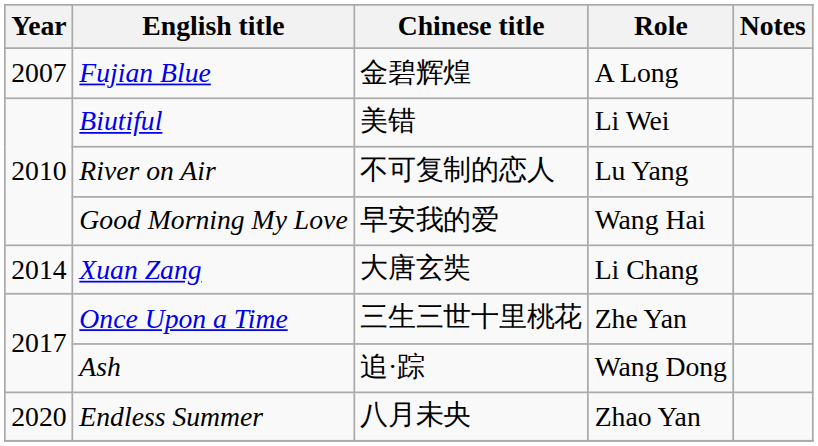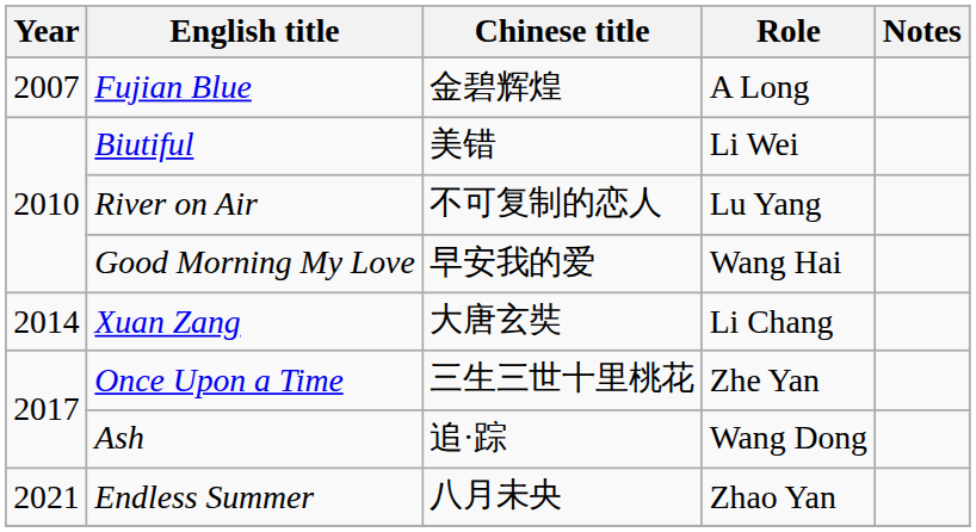Endless Summer | Year: 2020 -> 2021
